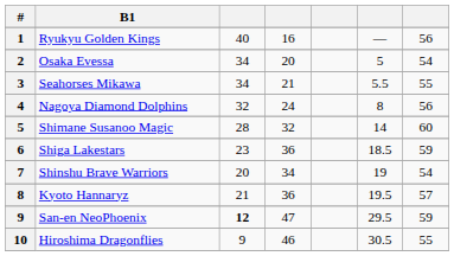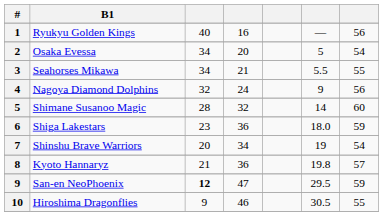Nagoya Diamond Dolphins | column 6: 8 -> 9
Shiga Lakestars | column 6: 18.5 -> 18.0
Kyoto Hannaryz | column 6: 19.5 -> 19.8
